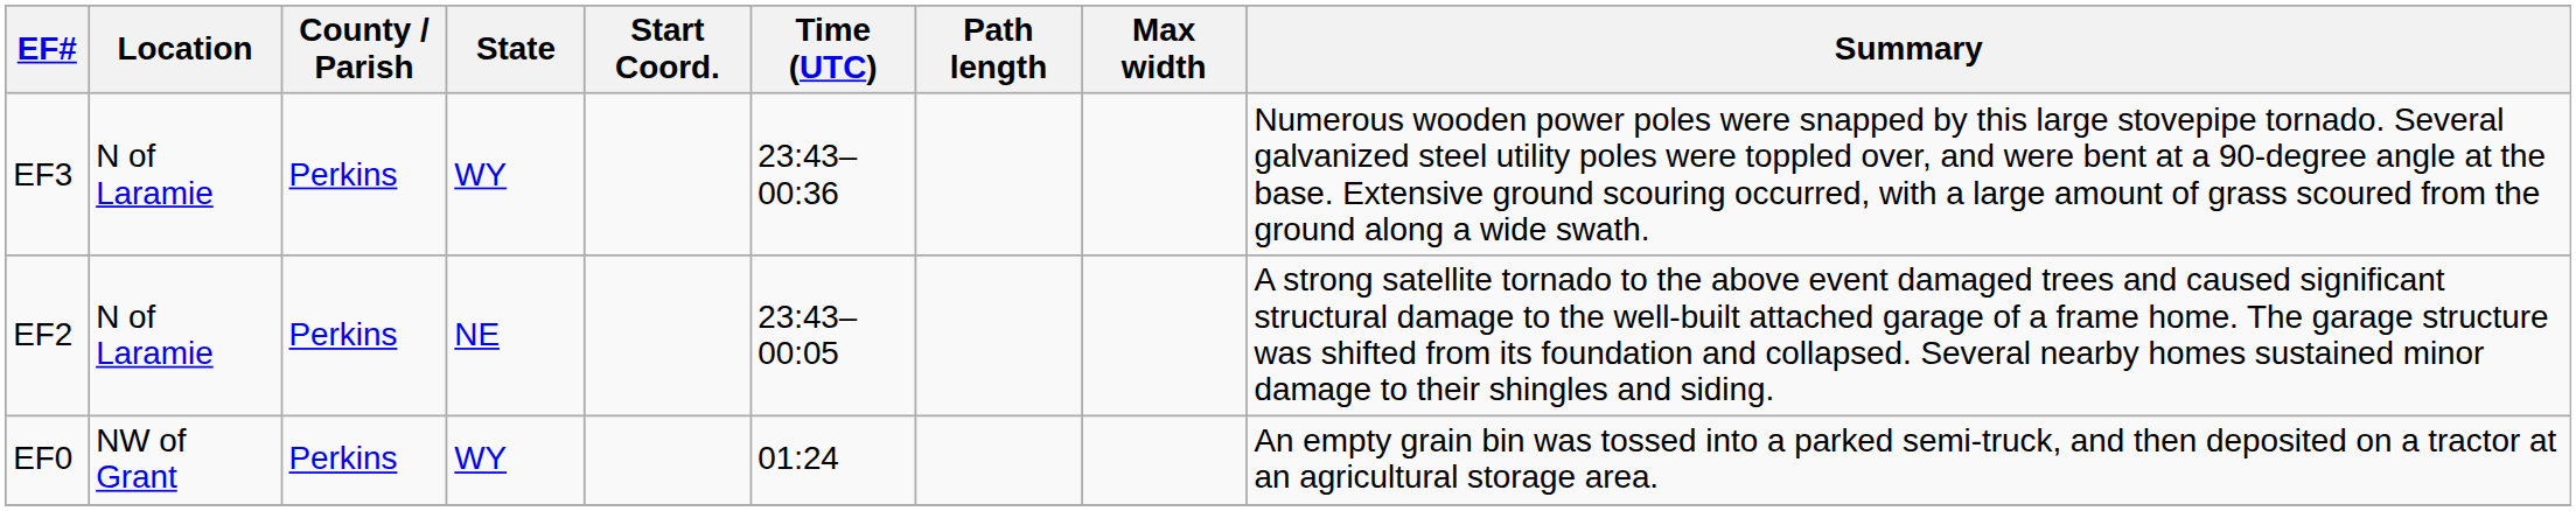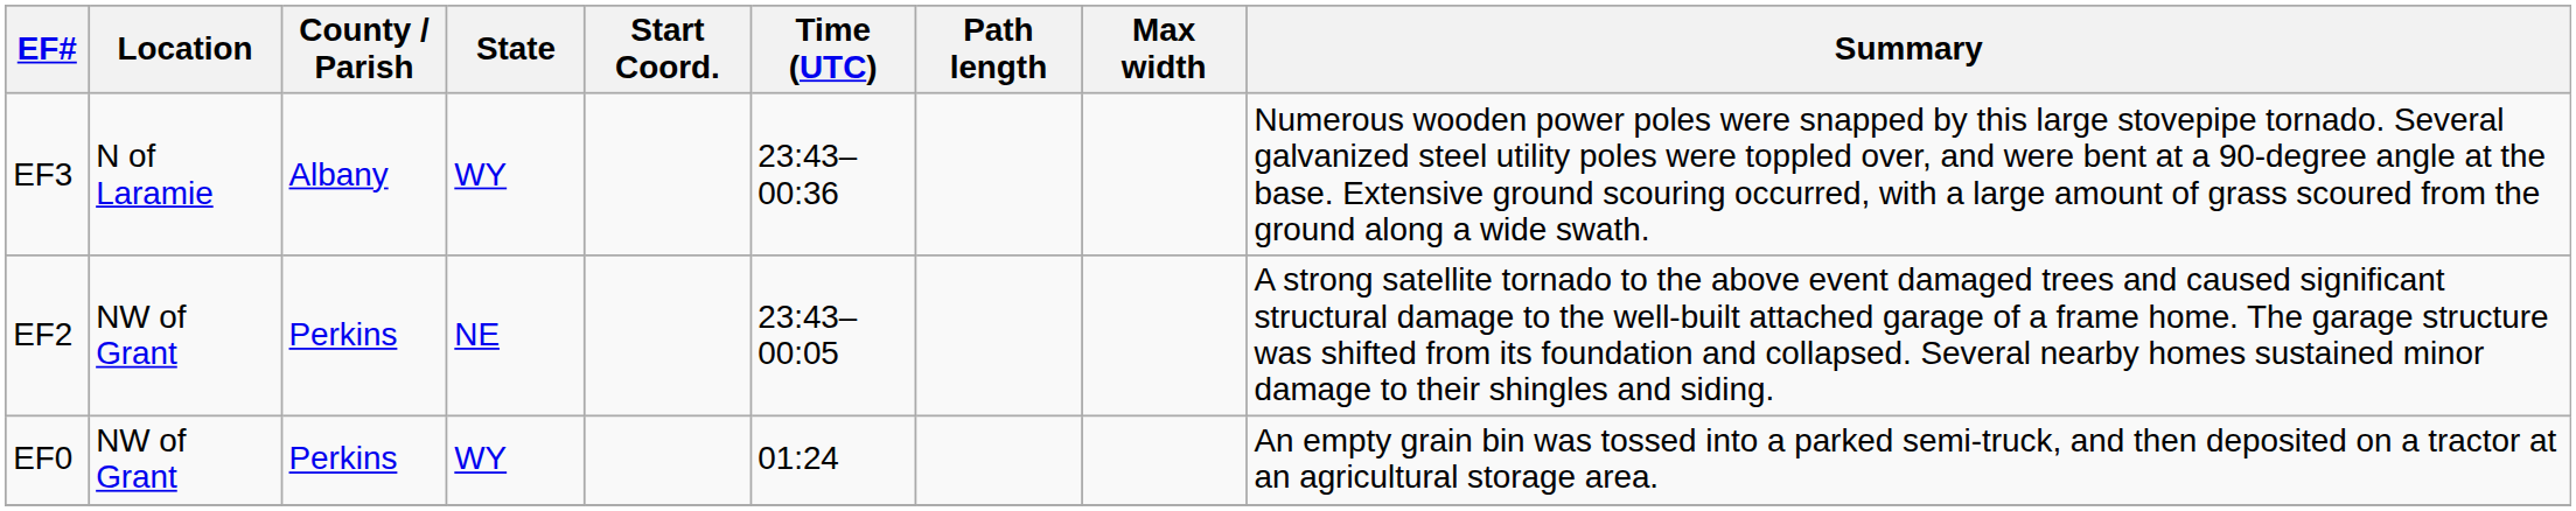EF3 | County / Parish: Perkins -> Albany
EF2 | Location: N of Laramie -> NW of Grant
